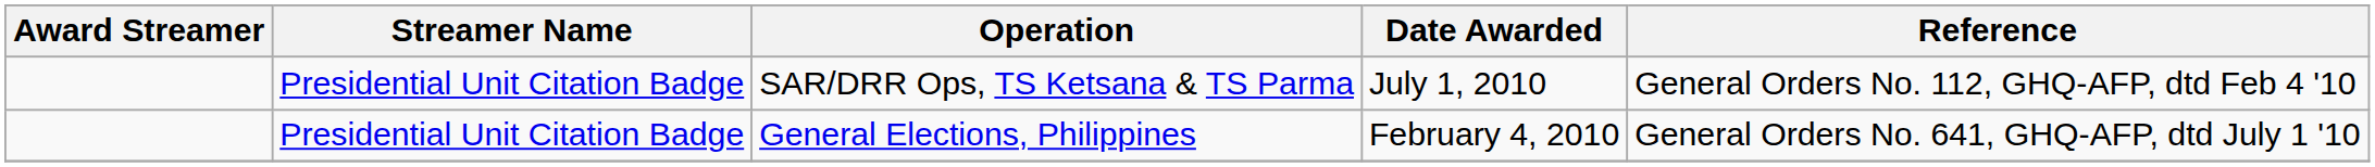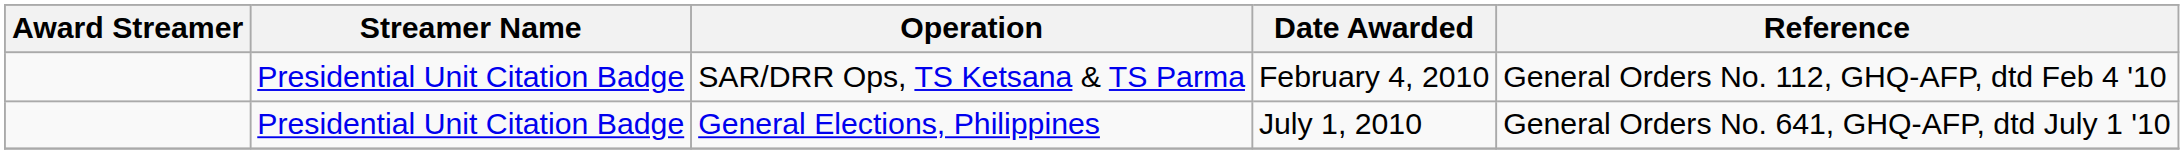SAR/DRR Ops, TS Ketsana & TS Parma | Date Awarded: July 1, 2010 -> February 4, 2010
General Elections, Philippines | Date Awarded: February 4, 2010 -> July 1, 2010
